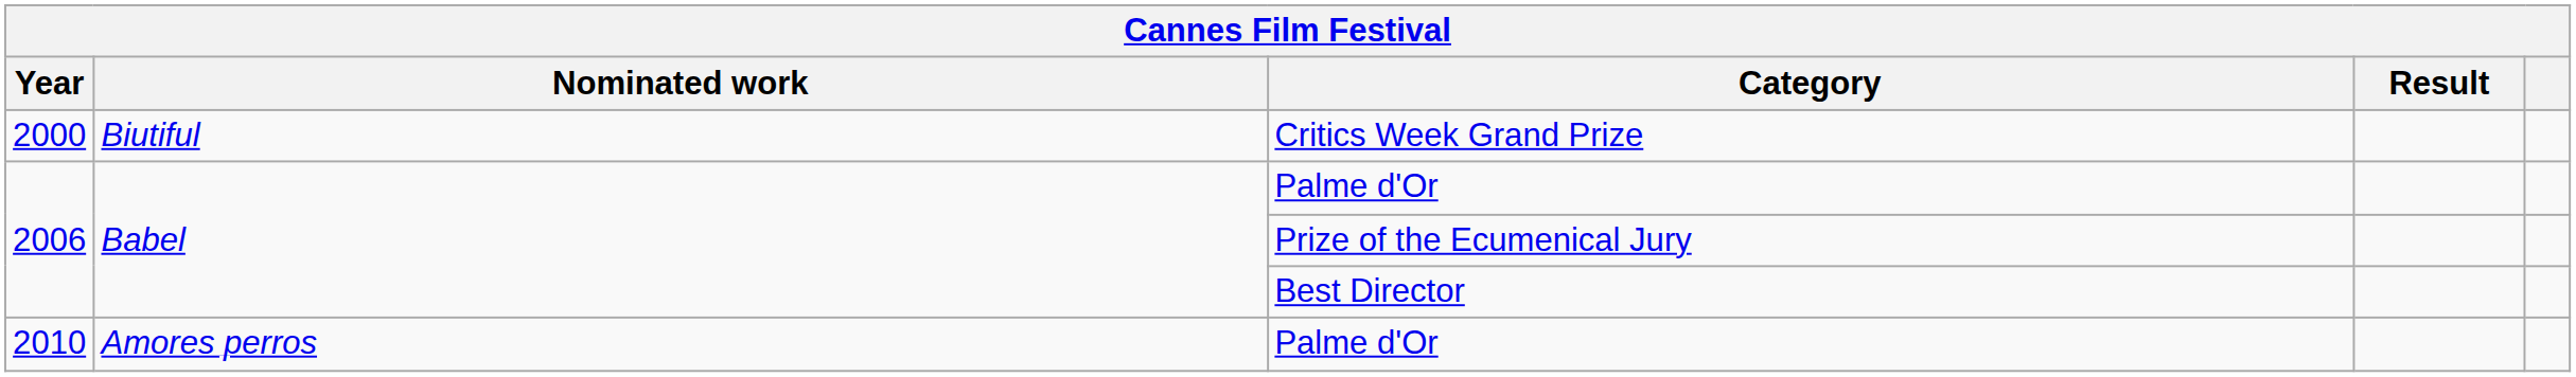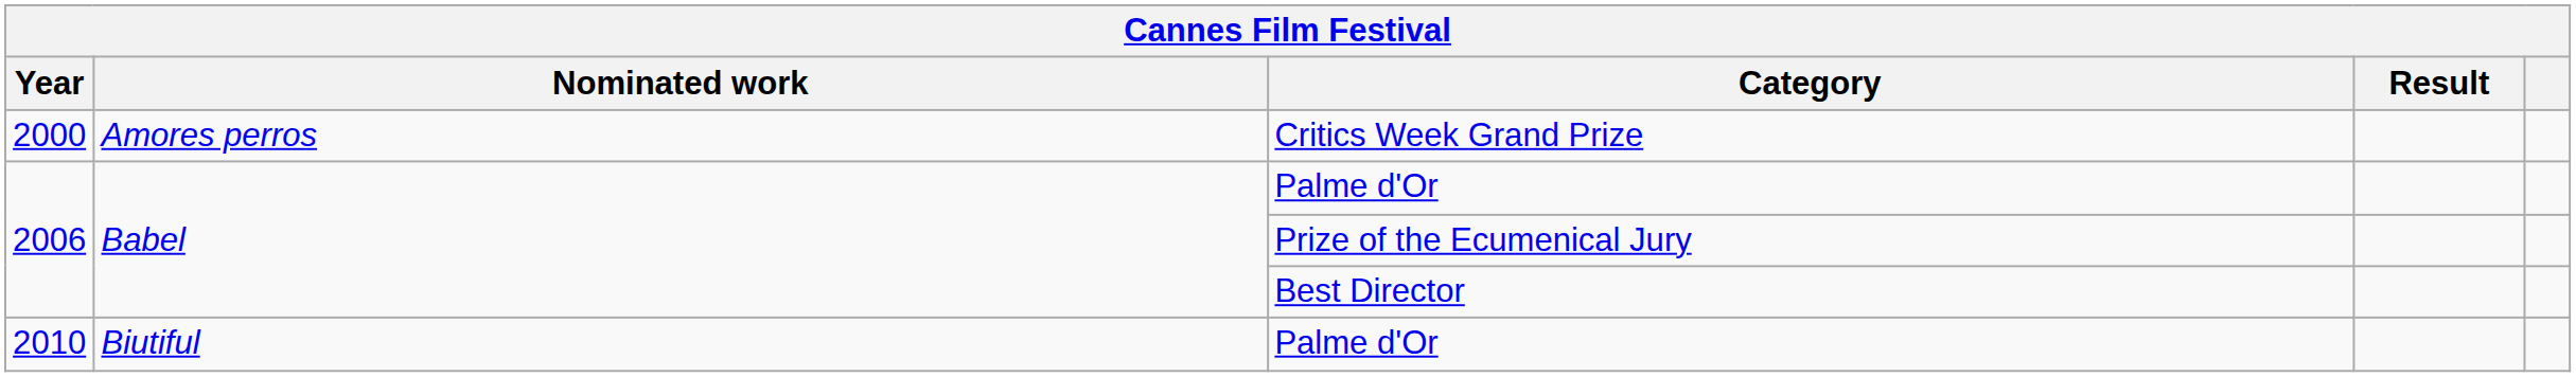Critics Week Grand Prize | Nominated work: Biutiful -> Amores perros
2010 / Palme d'Or | Nominated work: Amores perros -> Biutiful
